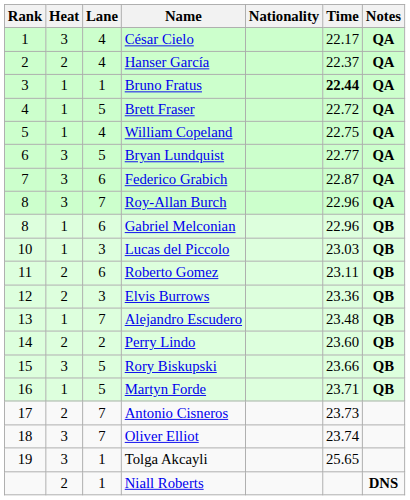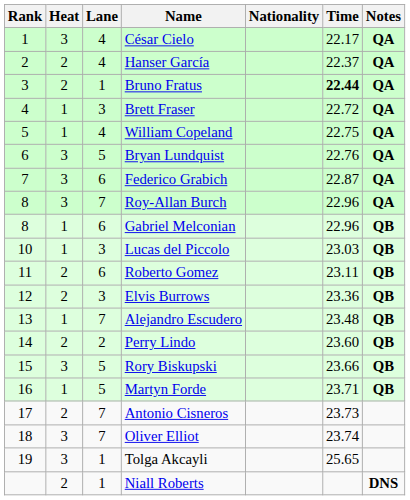Bruno Fratus | Heat: 1 -> 2
Brett Fraser | Lane: 5 -> 3
Bryan Lundquist | Time: 22.77 -> 22.76
